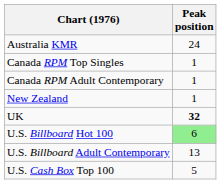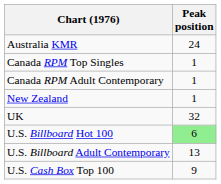UK | Peak position: bold -> normal
U.S. Cash Box Top 100 | Peak position: 5 -> 9
